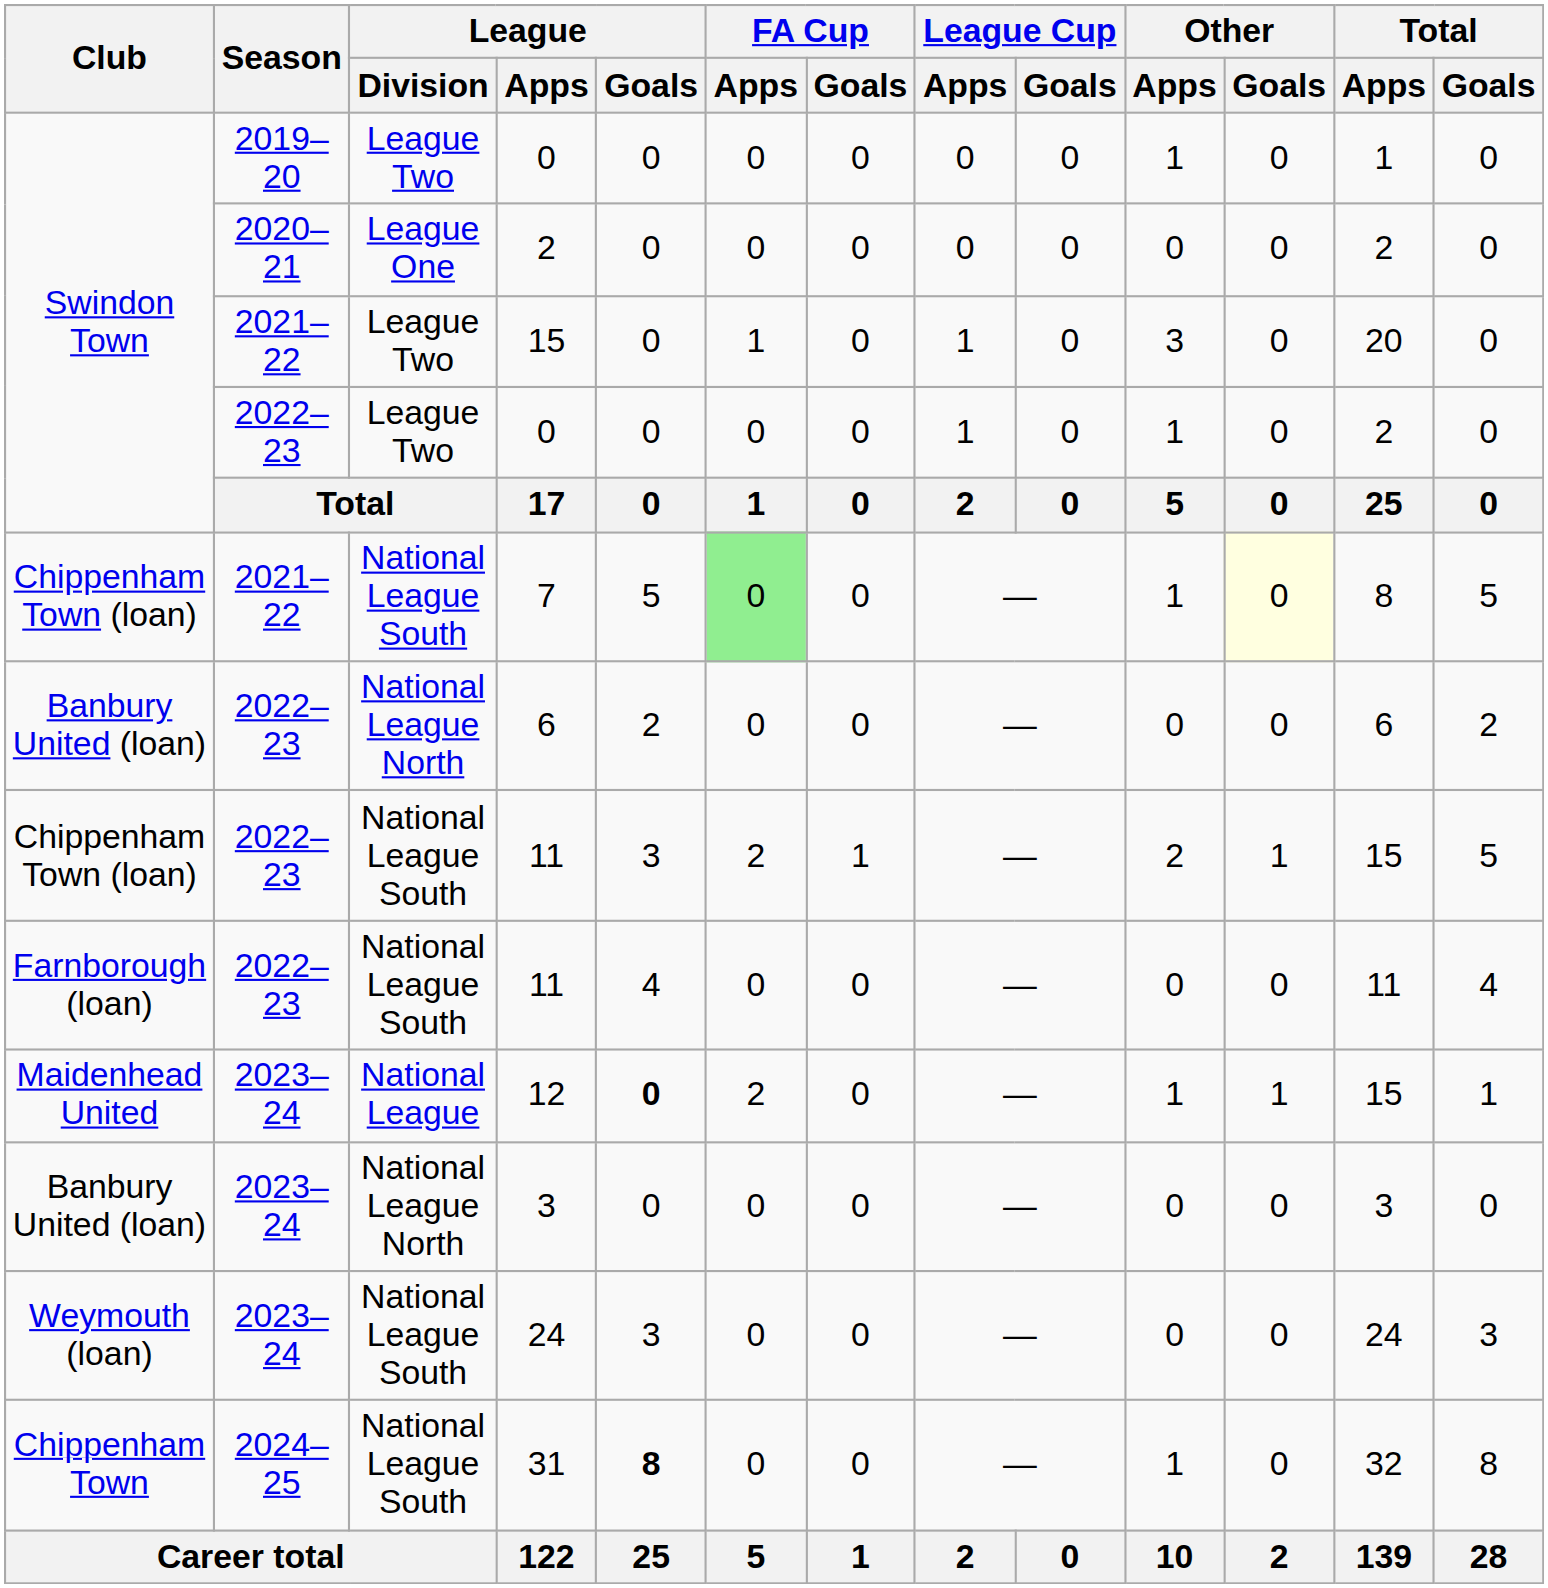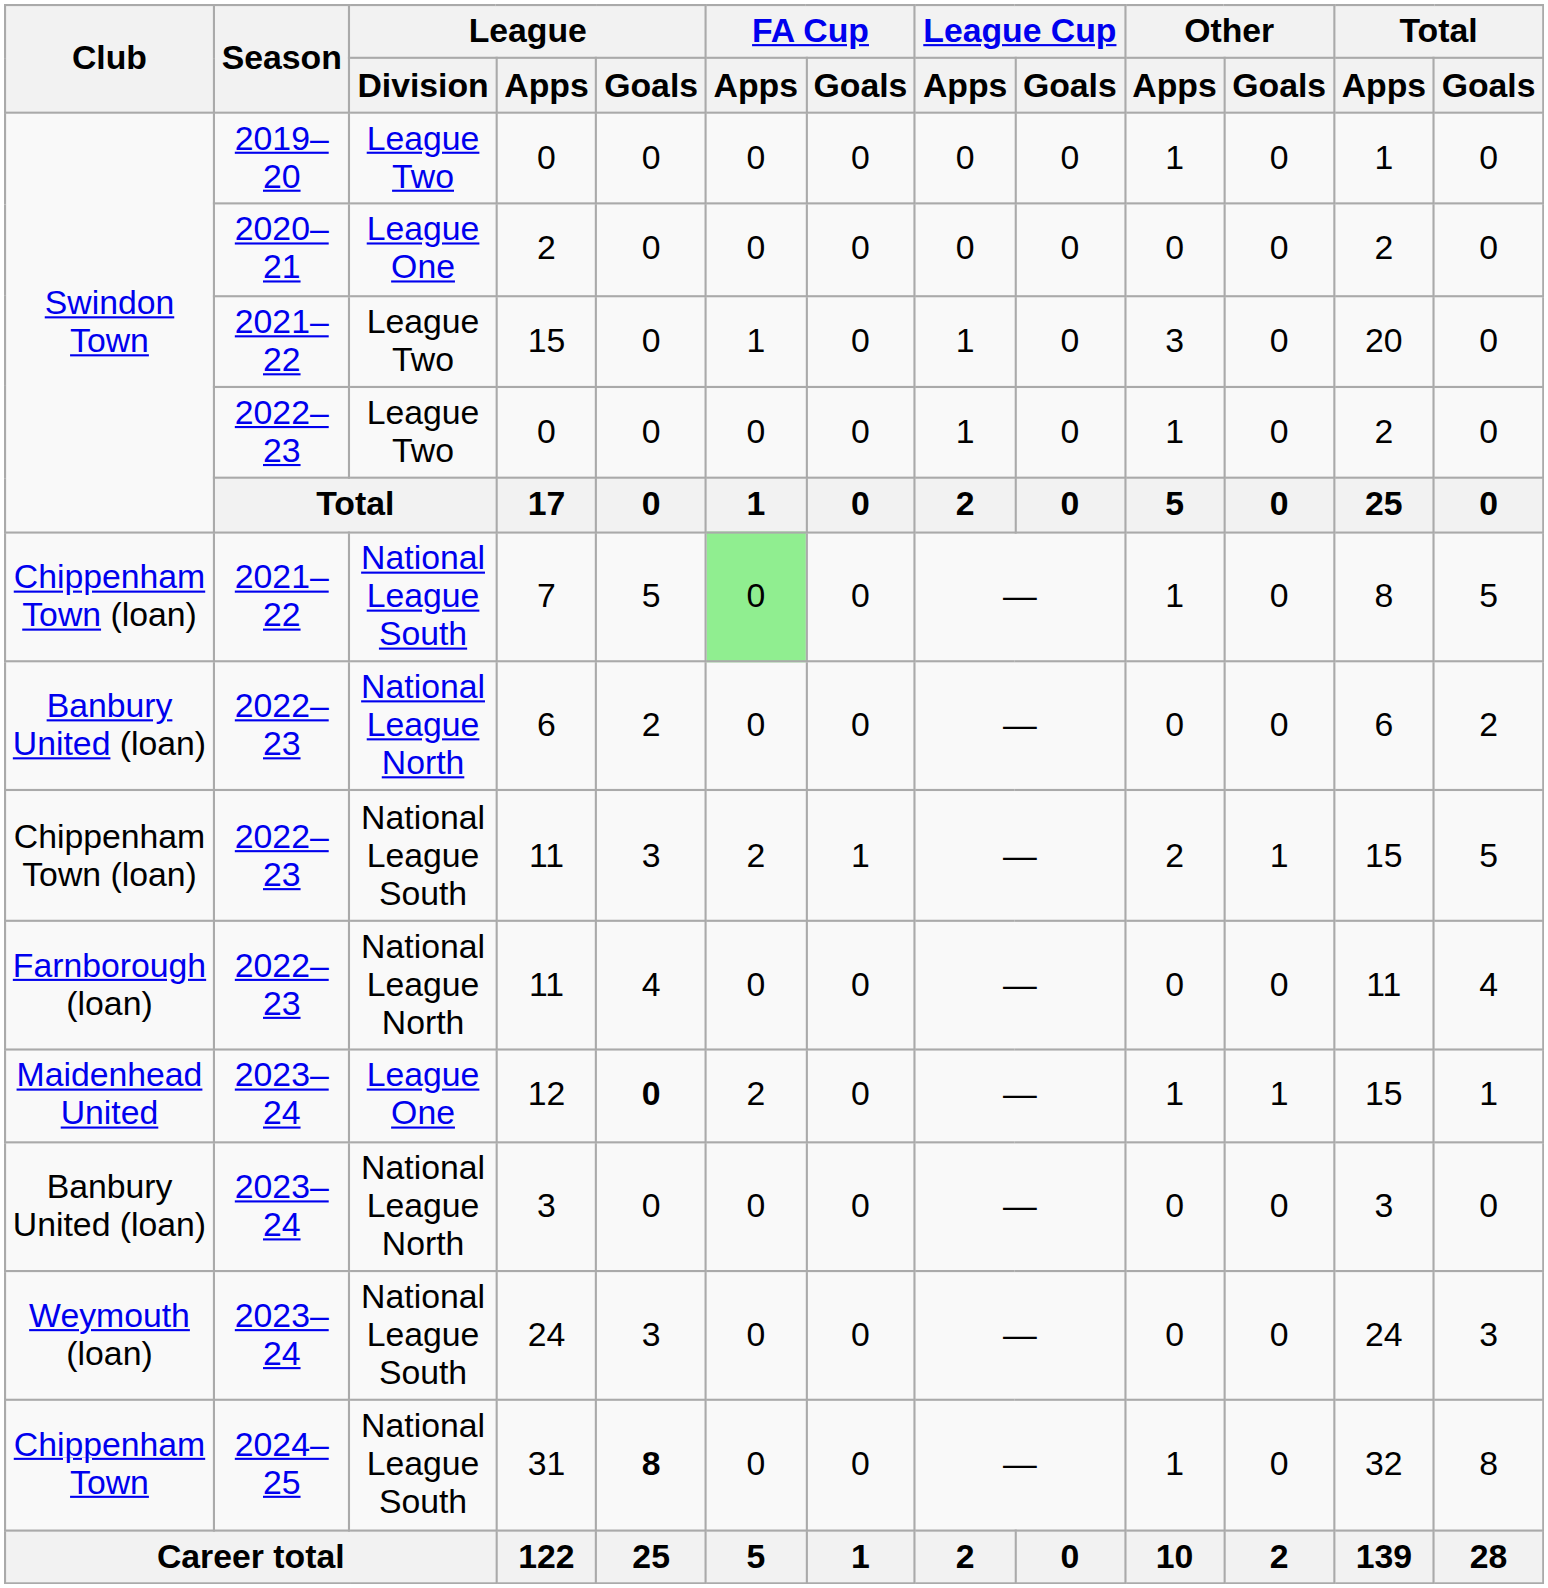7 | Other / Goals: lightyellow background -> no background
Farnborough (loan) / 11 | League / Division: National League South -> National League North
12 | League / Division: National League -> League One
